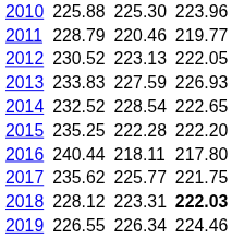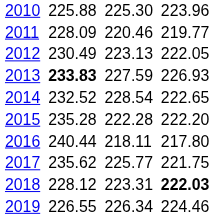2011 | column 3: 228.79 -> 228.09
2012 | column 3: 230.52 -> 230.49
2013 | column 3: normal -> bold
2015 | column 3: 235.25 -> 235.28
